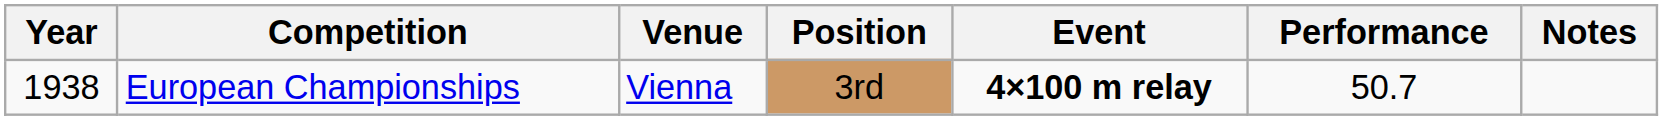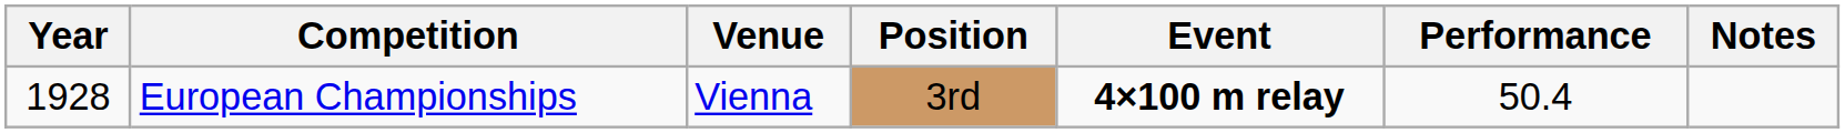European Championships | Year: 1938 -> 1928
European Championships | Performance: 50.7 -> 50.4
